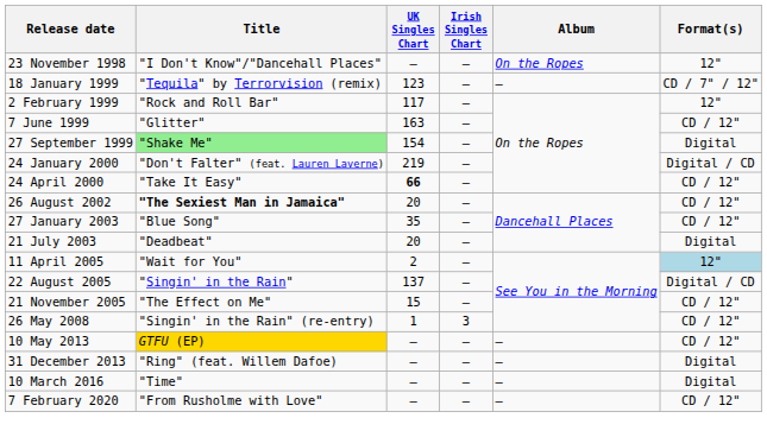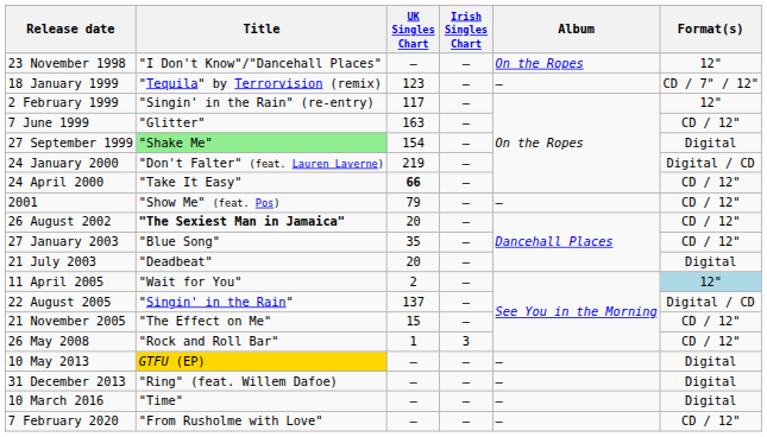2 February 1999 | Title: "Rock and Roll Bar" -> "Singin' in the Rain" (re-entry)
+ row: 2001 | "Show Me" (feat. Pos) | 79 | — | — | CD / 12"
26 May 2008 | Title: "Singin' in the Rain" (re-entry) -> "Rock and Roll Bar"
10 May 2013 | Format(s): CD / 12" -> Digital
